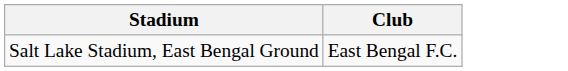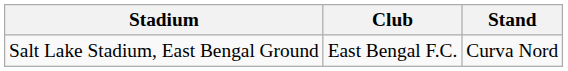+ column: Stand | Curva Nord
